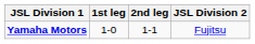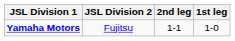columns swapped: 1st leg <-> JSL Division 2
